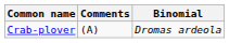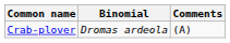columns swapped: Binomial <-> Comments
